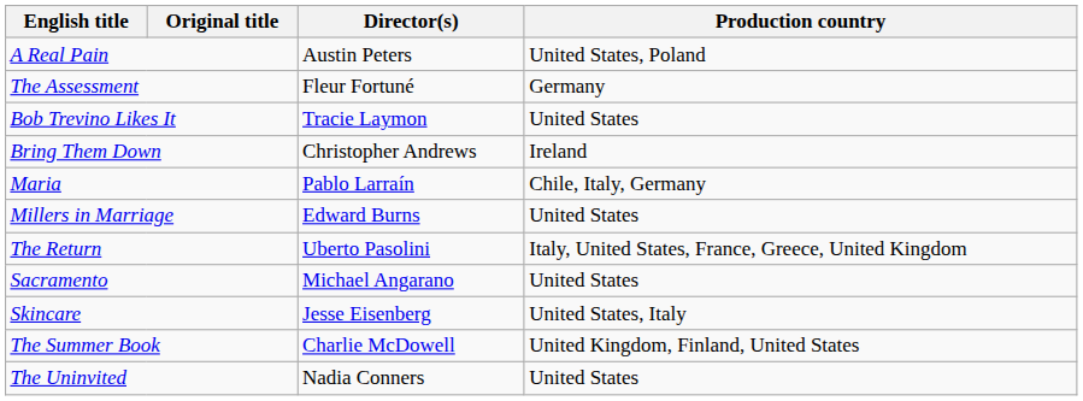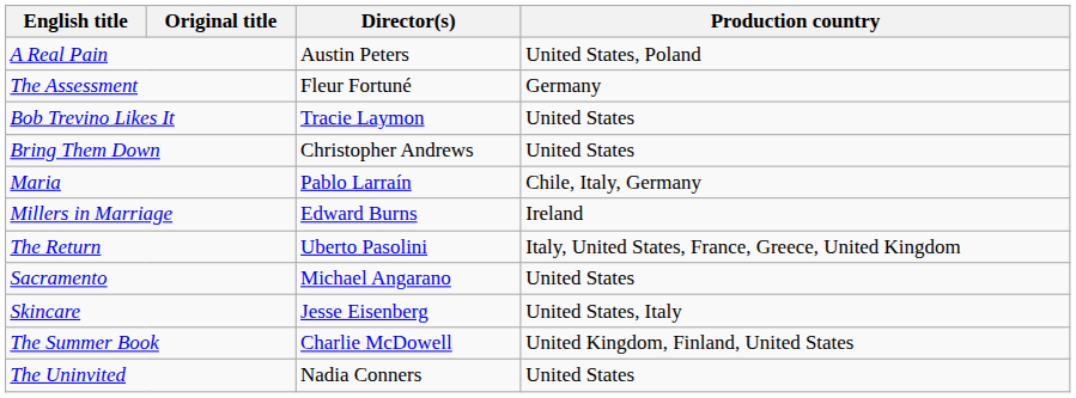Bring Them Down | Production country: Ireland -> United States
Millers in Marriage | Production country: United States -> Ireland
